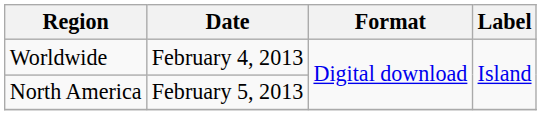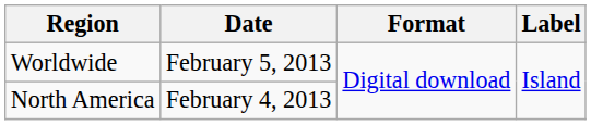Worldwide | Date: February 4, 2013 -> February 5, 2013
North America | Date: February 5, 2013 -> February 4, 2013
